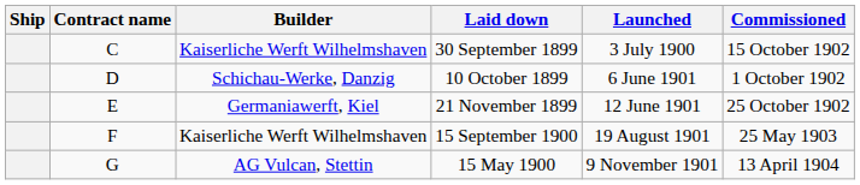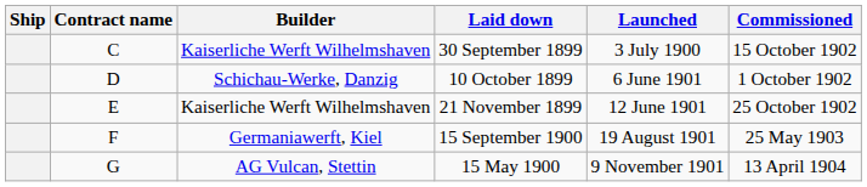21 November 1899 | Builder: Germaniawerft, Kiel -> Kaiserliche Werft Wilhelmshaven
15 September 1900 | Builder: Kaiserliche Werft Wilhelmshaven -> Germaniawerft, Kiel
